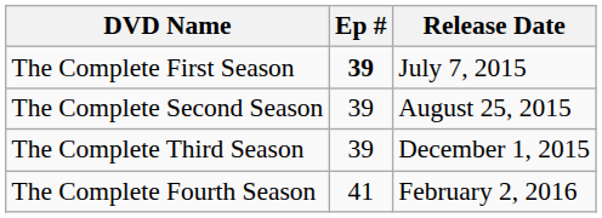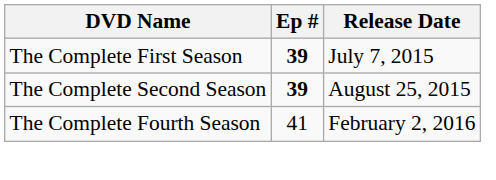The Complete Second Season | Ep #: normal -> bold
- row: The Complete Third Season | 39 | December 1, 2015
